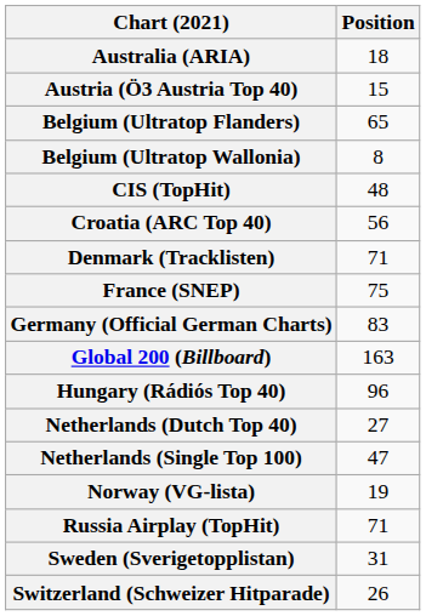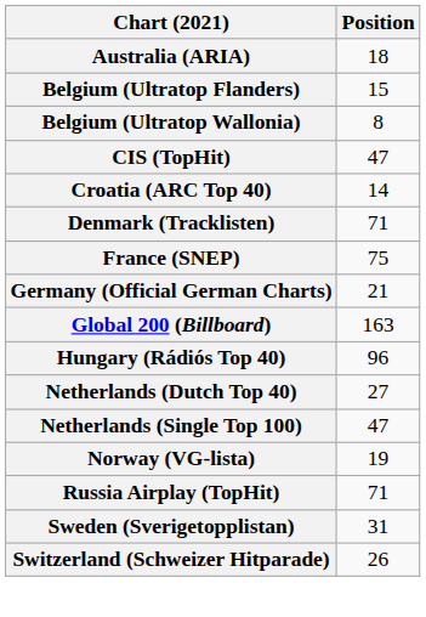- row: Austria (Ö3 Austria Top 40) | 15
Belgium (Ultratop Flanders) | Position: 65 -> 15
CIS (TopHit) | Position: 48 -> 47
Croatia (ARC Top 40) | Position: 56 -> 14
Germany (Official German Charts) | Position: 83 -> 21
